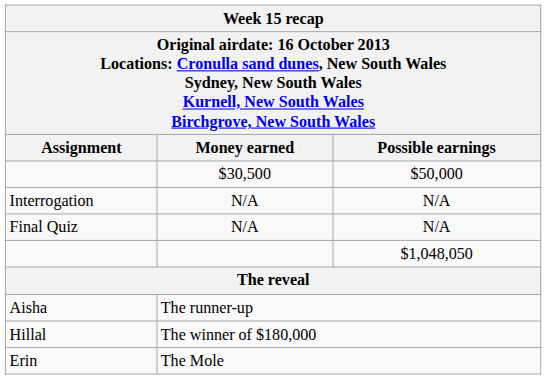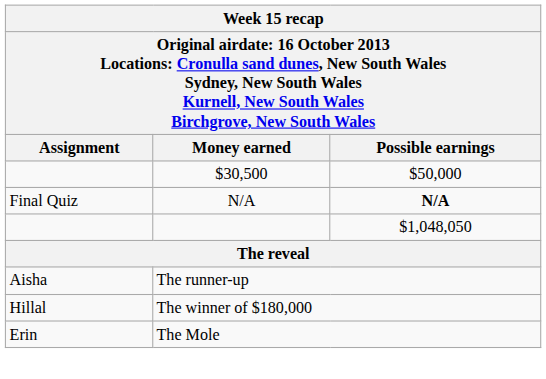- row: Interrogation | N/A | N/A
Final Quiz | Possible earnings: normal -> bold
